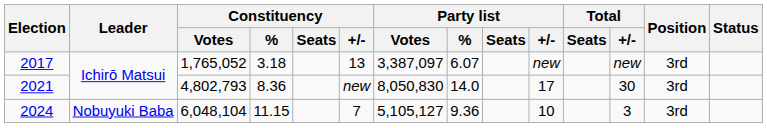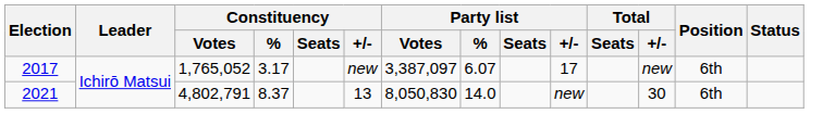2017 | Constituency / %: 3.18 -> 3.17
2017 | Constituency / +/-: 13 -> new
2017 | Party list / +/-: new -> 17
2017 | Position: 3rd -> 6th
2021 | Constituency / Votes: 4,802,793 -> 4,802,791
2021 | Constituency / %: 8.36 -> 8.37
2021 | Constituency / +/-: new -> 13
2021 | Party list / +/-: 17 -> new
2021 | Position: 3rd -> 6th
- row: 2024 | Nobuyuki Baba | 6,048,104 | 11.15 | 7 | 5,105,127 | 9.36 | 10 | 3 | 3rd
